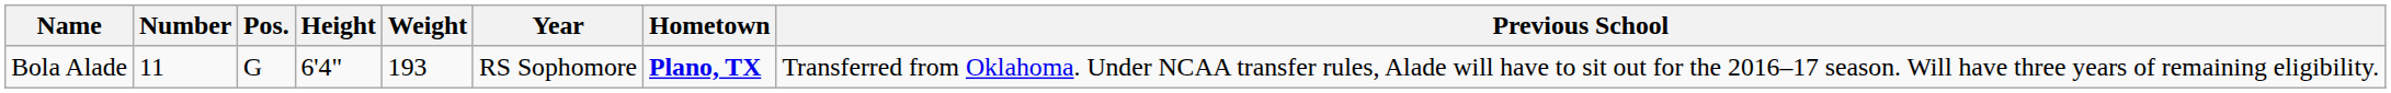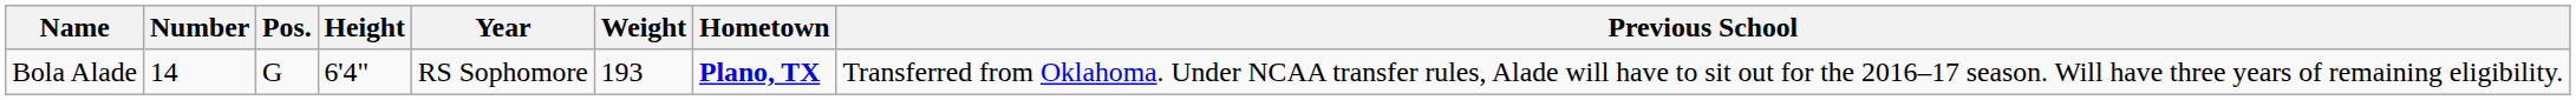columns swapped: Weight <-> Year
Bola Alade | Number: 11 -> 14
